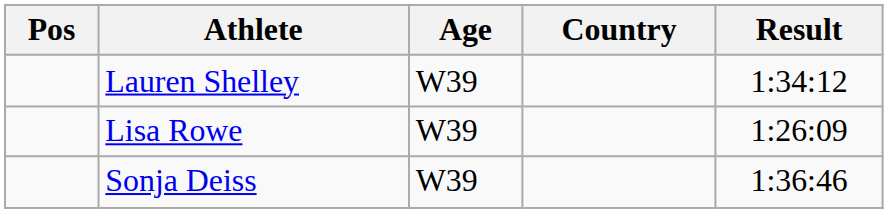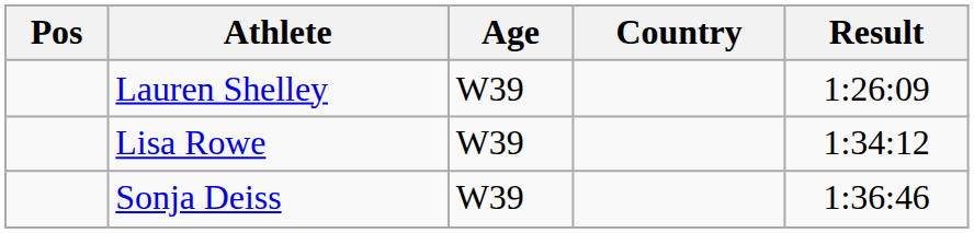Lauren Shelley | Result: 1:34:12 -> 1:26:09
Lisa Rowe | Result: 1:26:09 -> 1:34:12
